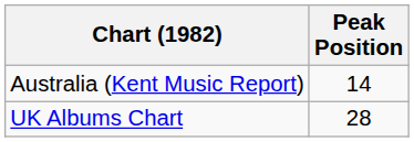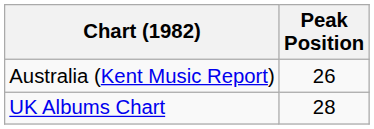Australia (Kent Music Report) | Peak Position: 14 -> 26
